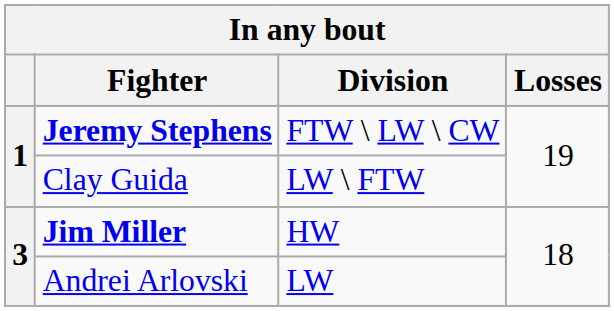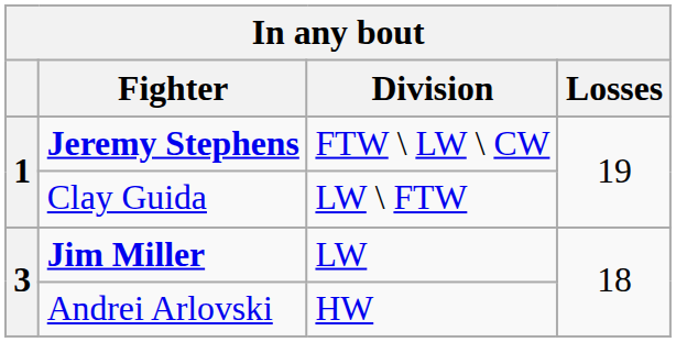Jim Miller | Division: HW -> LW
Andrei Arlovski | Division: LW -> HW
